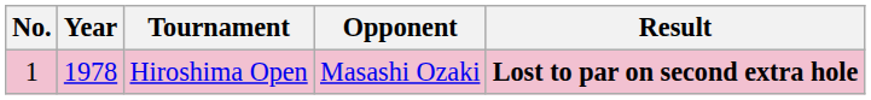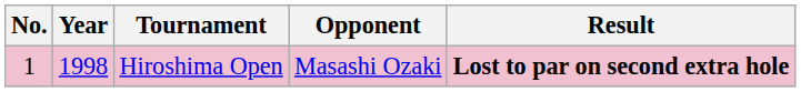Hiroshima Open | Year: 1978 -> 1998
